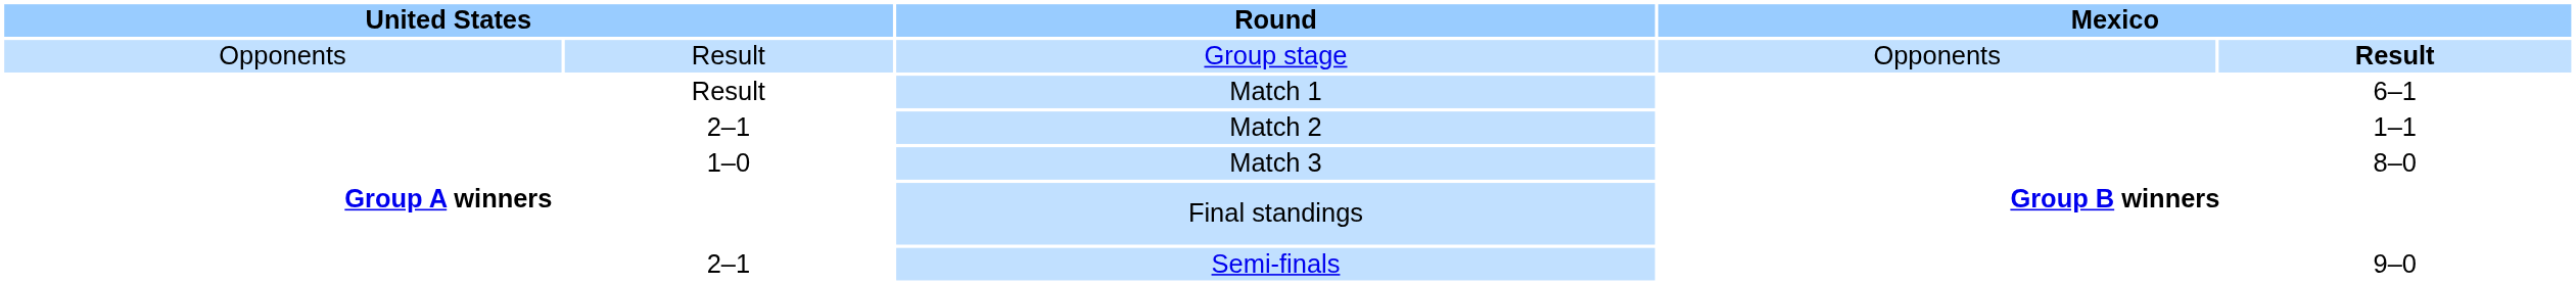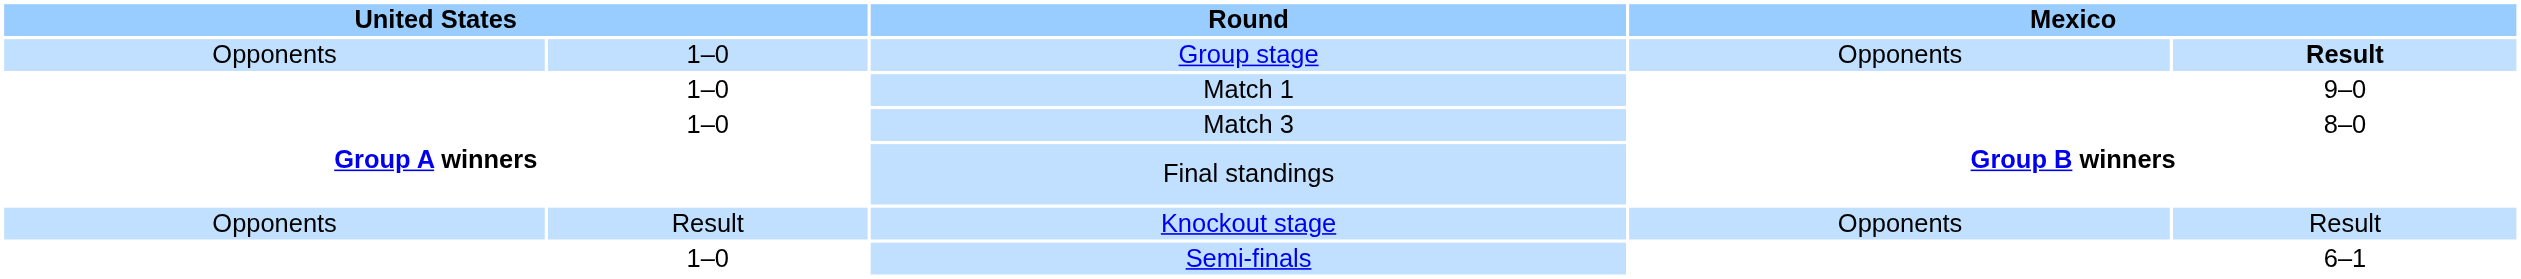Group stage | column 2: Result -> 1–0
Match 1 | column 2: Result -> 1–0
Match 1 | column 5: 6–1 -> 9–0
- row: 2–1 | Match 2 | 1–1
+ row: Opponents | Result | Knockout stage | Opponents | Result
Semi-finals | column 2: 2–1 -> 1–0
Semi-finals | column 5: 9–0 -> 6–1
